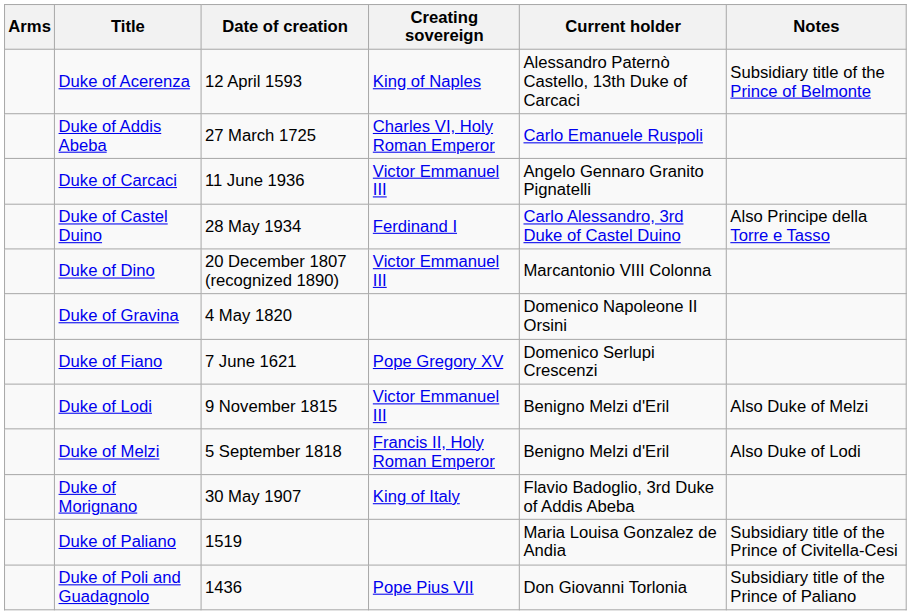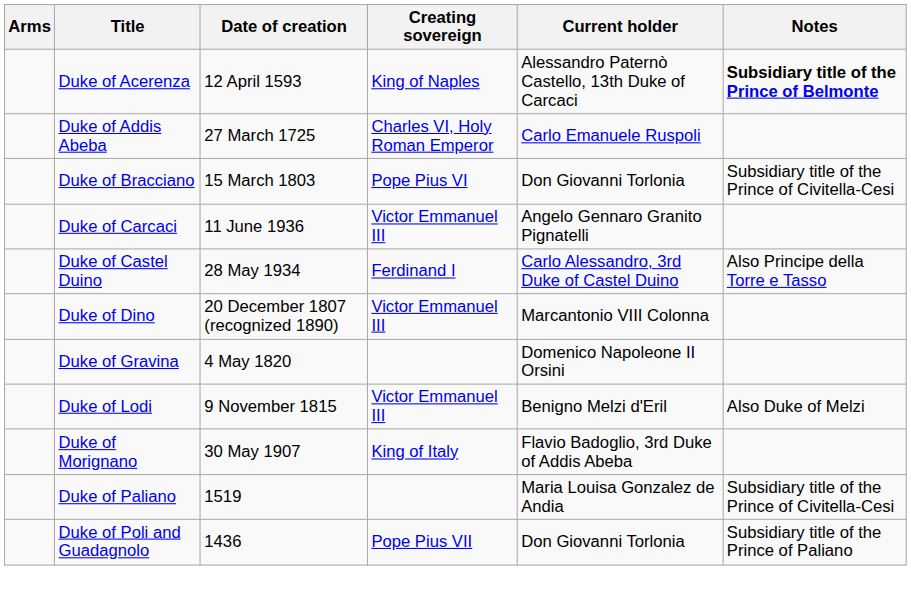Duke of Acerenza | Notes: normal -> bold
+ row: Duke of Bracciano | 15 March 1803 | Pope Pius VI | Don Giovanni Torlonia | Subsidiary title of the Prince of Civitella-Cesi
- row: Duke of Fiano | 7 June 1621 | Pope Gregory XV | Domenico Serlupi Crescenzi
- row: Duke of Melzi | 5 September 1818 | Francis II, Holy Roman Emperor | Benigno Melzi d'Eril | Also Duke of Lodi
